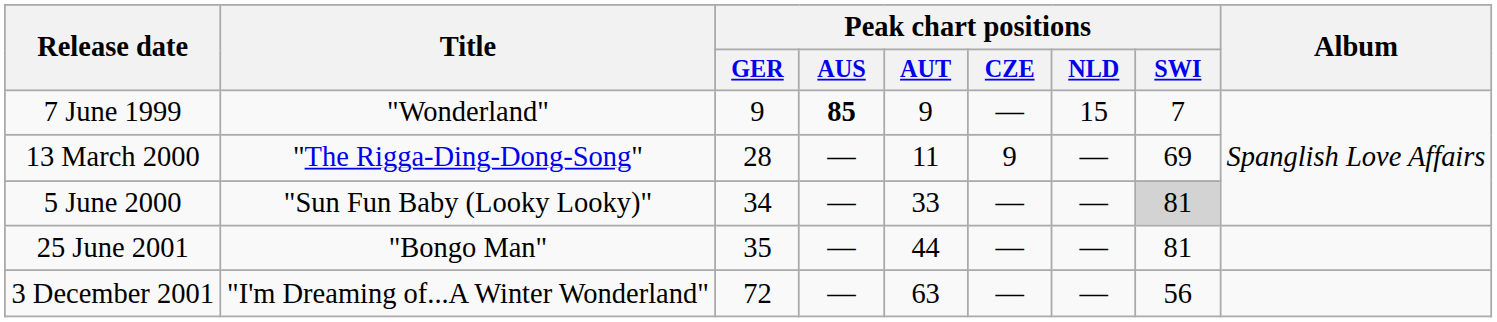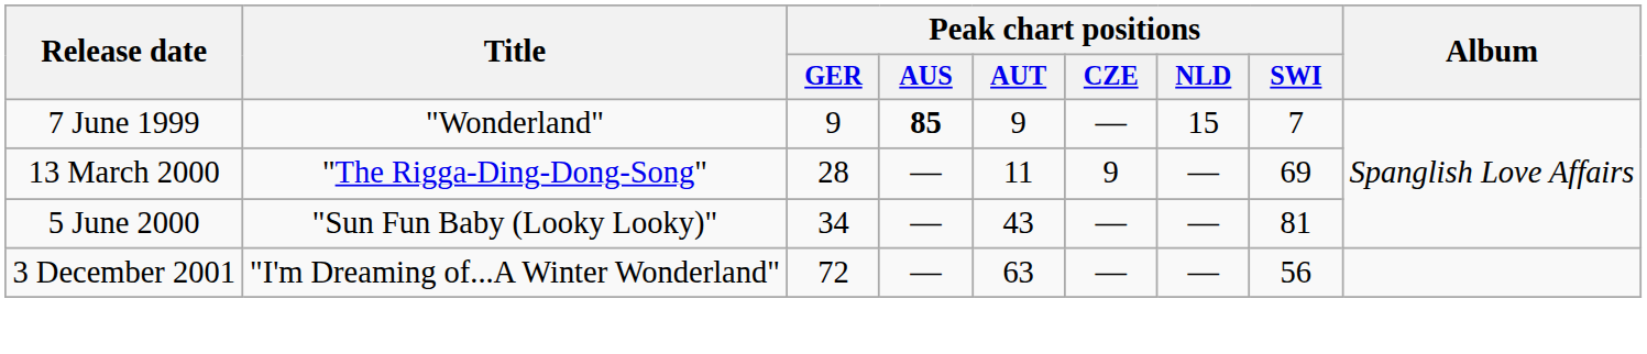5 June 2000 | Peak chart positions / AUT: 33 -> 43
5 June 2000 | Peak chart positions / SWI: lightgrey background -> no background
- row: 25 June 2001 | "Bongo Man" | 35 | — | 44 | — | — | 81
